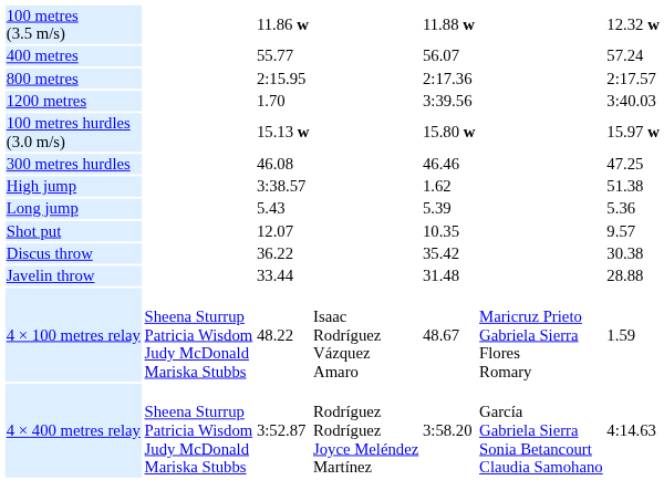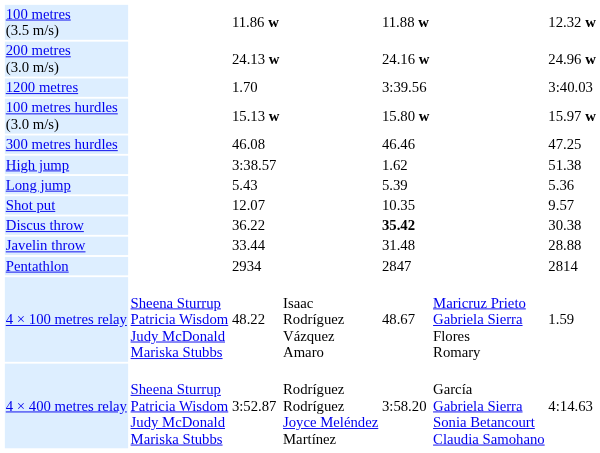+ row: 200 metres (3.0 m/s) | 24.13 w | 24.16 w | 24.96 w
- row: 400 metres | 55.77 | 56.07 | 57.24
- row: 800 metres | 2:15.95 | 2:17.36 | 2:17.57
Discus throw | column 5: normal -> bold
+ row: Pentathlon | 2934 | 2847 | 2814
